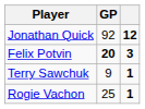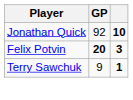Jonathan Quick | column 3: 12 -> 10
- row: Rogie Vachon | 25 | 1
